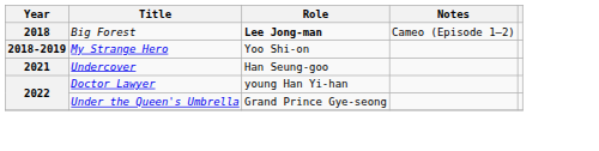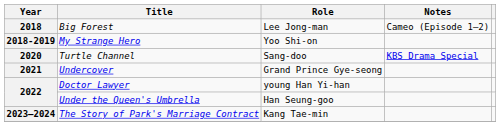Big Forest | Role: bold -> normal
+ row: 2020 | Turtle Channel | Sang-doo | KBS Drama Special
Undercover | Role: Han Seung-goo -> Grand Prince Gye-seong
Under the Queen's Umbrella | Role: Grand Prince Gye-seong -> Han Seung-goo
+ row: 2023–2024 | The Story of Park's Marriage Contract | Kang Tae-min
